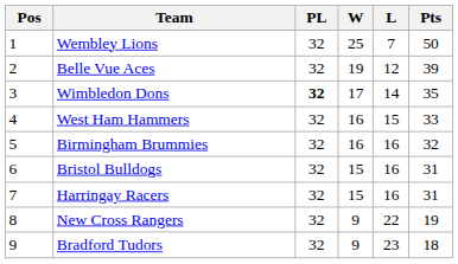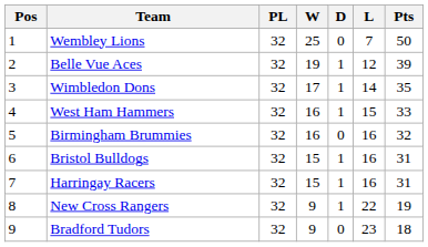+ column: D | 0 | 1 | 1 | 1 | 0 | 1 | 1 | 1 | 0
Wimbledon Dons | PL: bold -> normal
